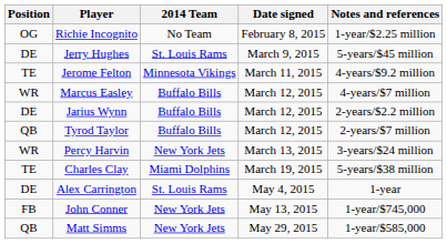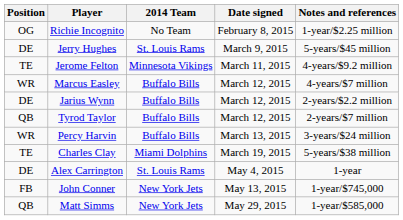Percy Harvin | 2014 Team: New York Jets -> Buffalo Bills
